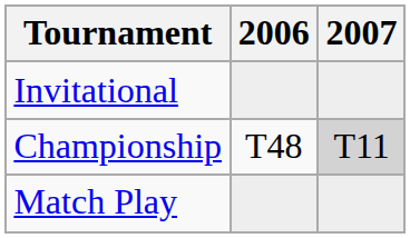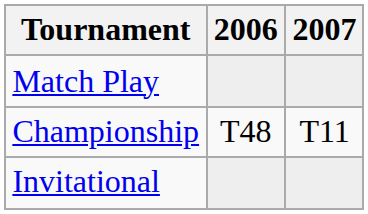rows swapped: Match Play <-> Invitational
Championship | 2007: lightgrey background -> no background
